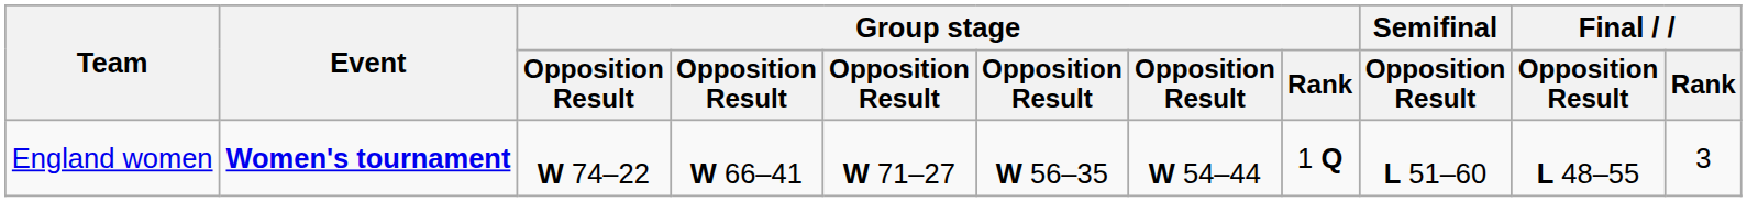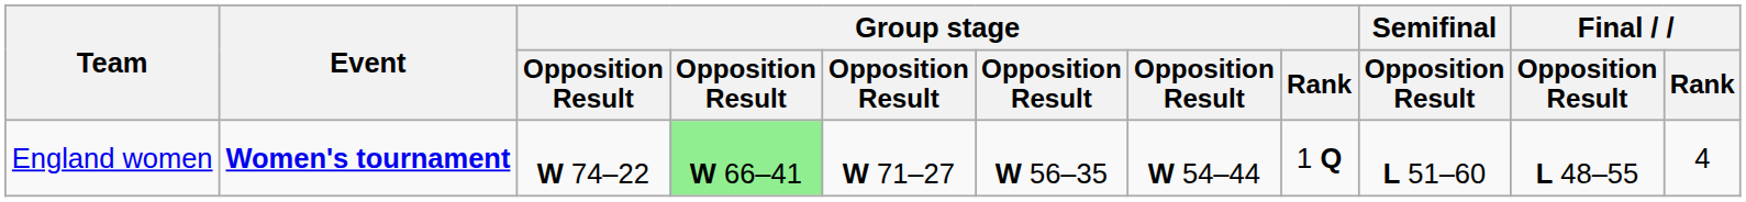England women | column 4: no background -> lightgreen background
England women | Final / Rank: 3 -> 4
